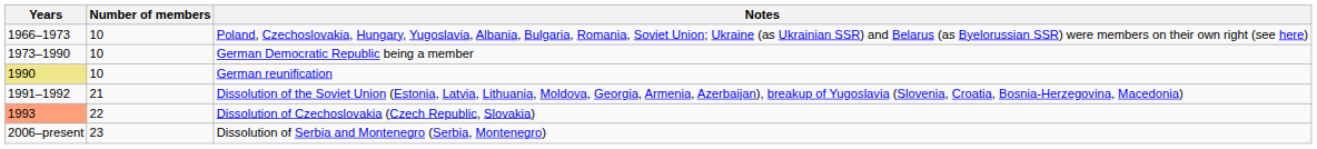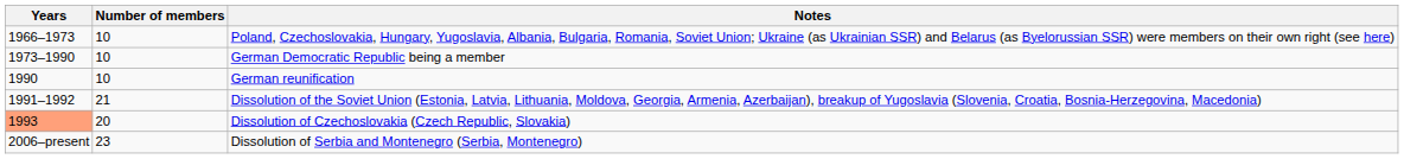German reunification | Years: khaki background -> no background
Dissolution of Czechoslovakia (Czech Republic, Slovakia) | Number of members: 22 -> 20
